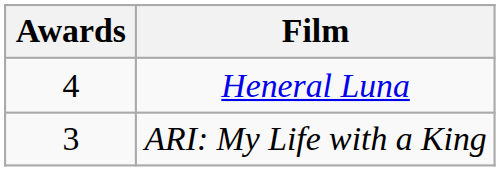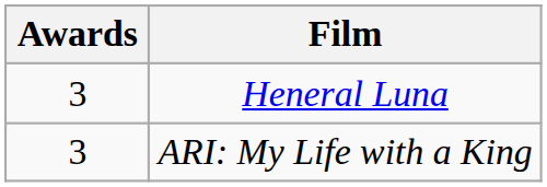Heneral Luna | Awards: 4 -> 3
